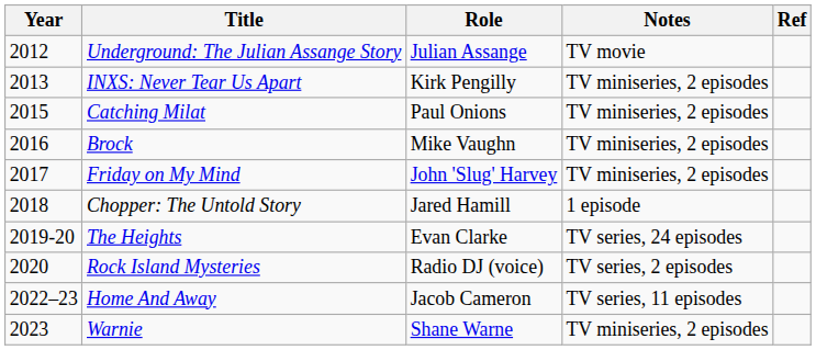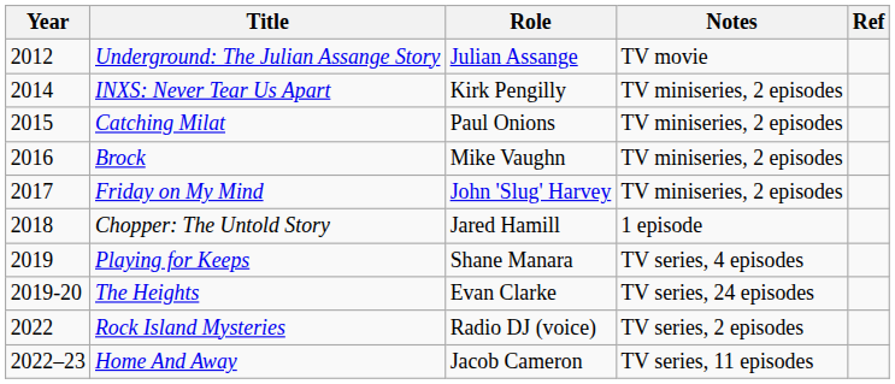INXS: Never Tear Us Apart | Year: 2013 -> 2014
+ row: 2019 | Playing for Keeps | Shane Manara | TV series, 4 episodes
Rock Island Mysteries | Year: 2020 -> 2022
- row: 2023 | Warnie | Shane Warne | TV miniseries, 2 episodes
